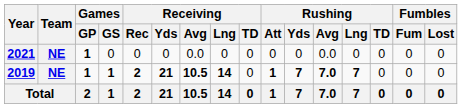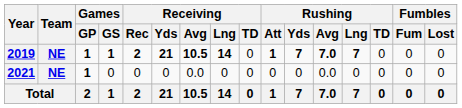rows swapped: 2019 <-> 2021
